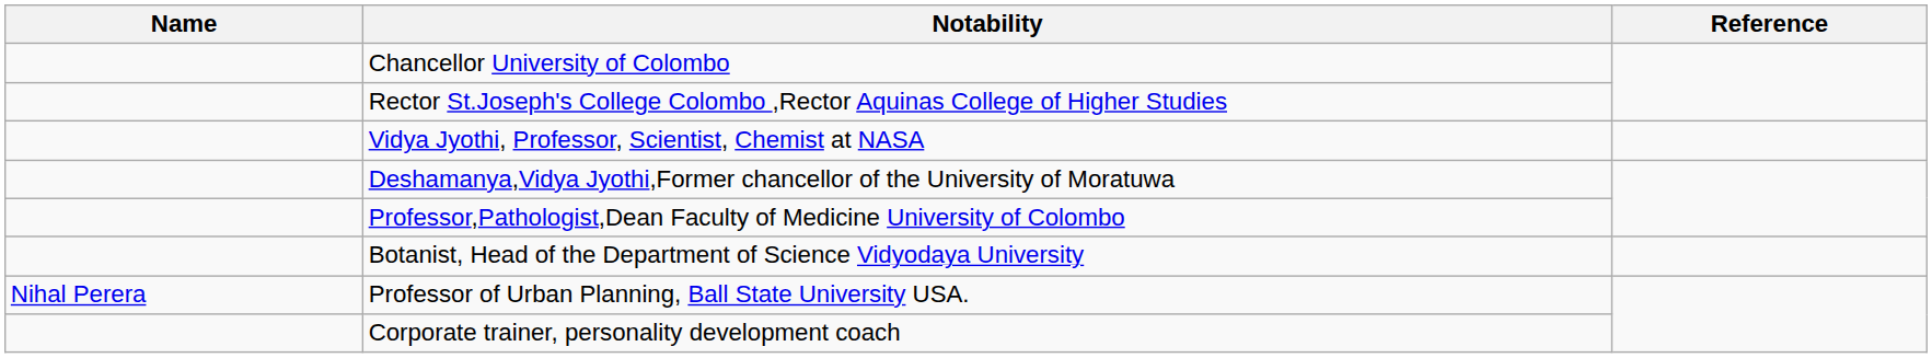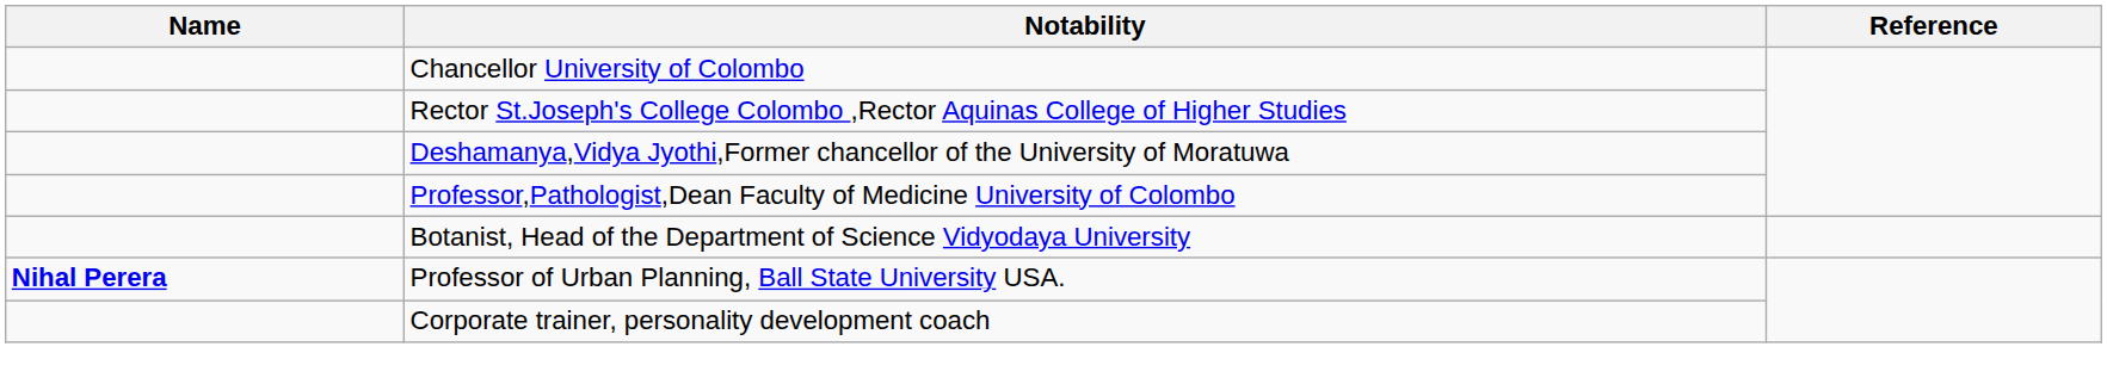- row: Vidya Jyothi, Professor, Scientist, Chemist at NASA
Professor of Urban Planning, Ball State University USA. | Name: normal -> bold
